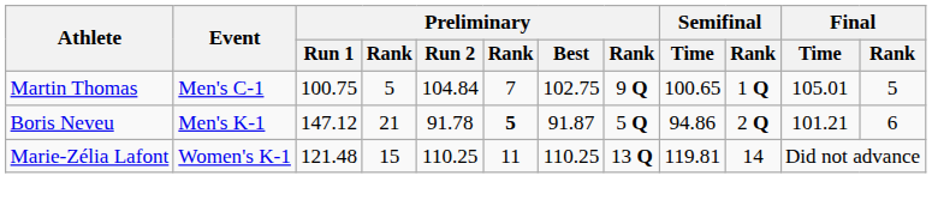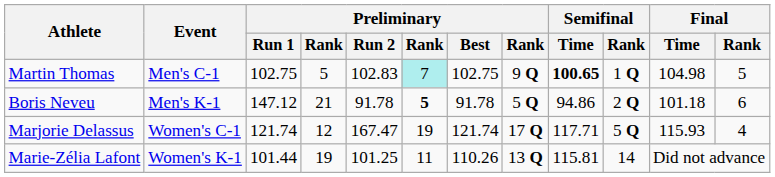Martin Thomas | Preliminary / Run 1: 100.75 -> 102.75
Martin Thomas | Preliminary / Run 2: 104.84 -> 102.83
Martin Thomas | column 6: no background -> paleturquoise background
Martin Thomas | Semifinal / Time: normal -> bold
Martin Thomas | Final / Time: 105.01 -> 104.98
Boris Neveu | Preliminary / Best: 91.87 -> 91.78
Boris Neveu | Final / Time: 101.21 -> 101.18
+ row: Marjorie Delassus | Women's C-1 | 121.74 | 12 | 167.47 | 19 | 121.74 | 17 Q | 117.71 | 5 Q | 115.93 | 4
Marie-Zélia Lafont | Preliminary / Run 1: 121.48 -> 101.44
Marie-Zélia Lafont | column 4: 15 -> 19
Marie-Zélia Lafont | Preliminary / Run 2: 110.25 -> 101.25
Marie-Zélia Lafont | Preliminary / Best: 110.25 -> 110.26
Marie-Zélia Lafont | Semifinal / Time: 119.81 -> 115.81
